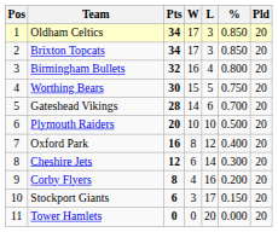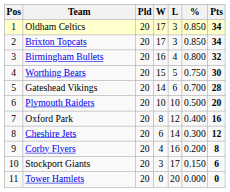columns swapped: Pld <-> Pts
